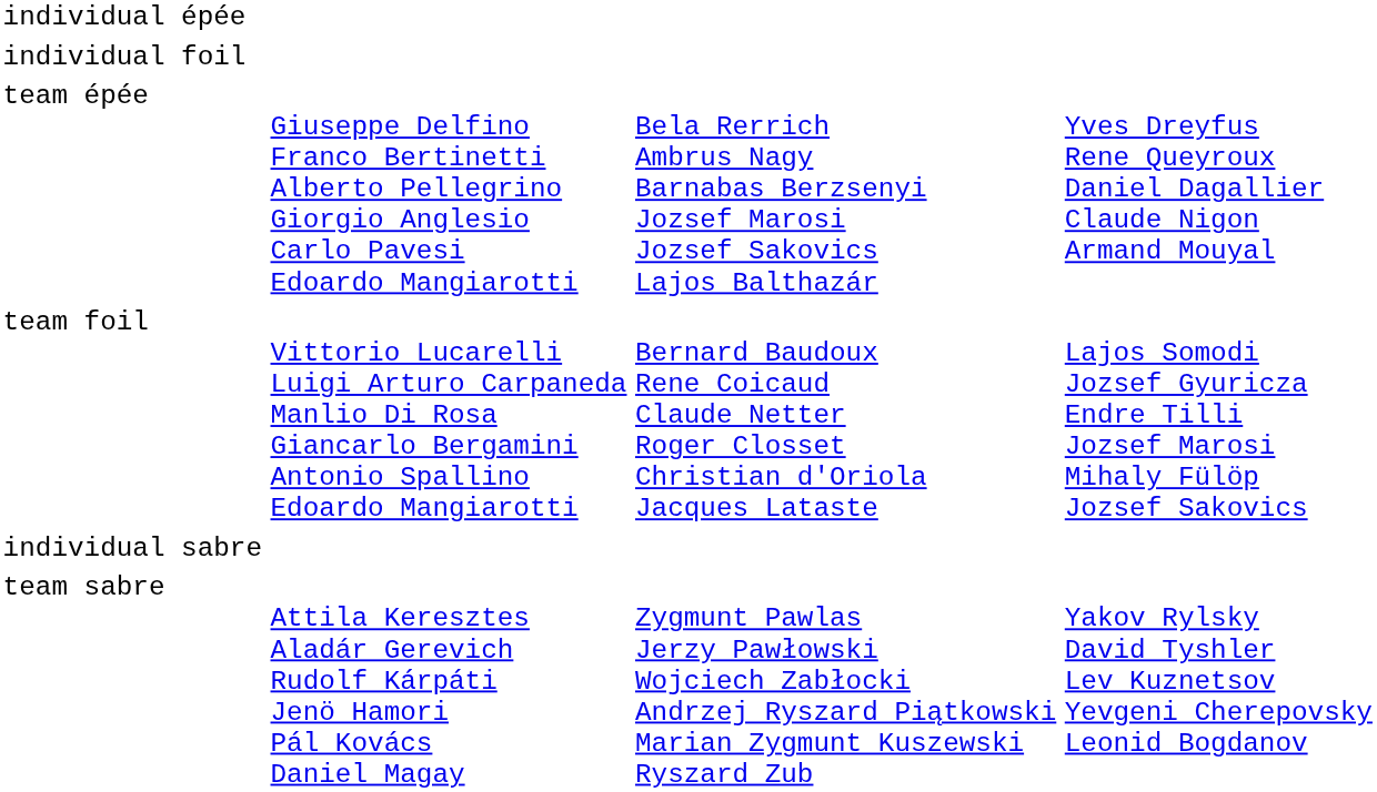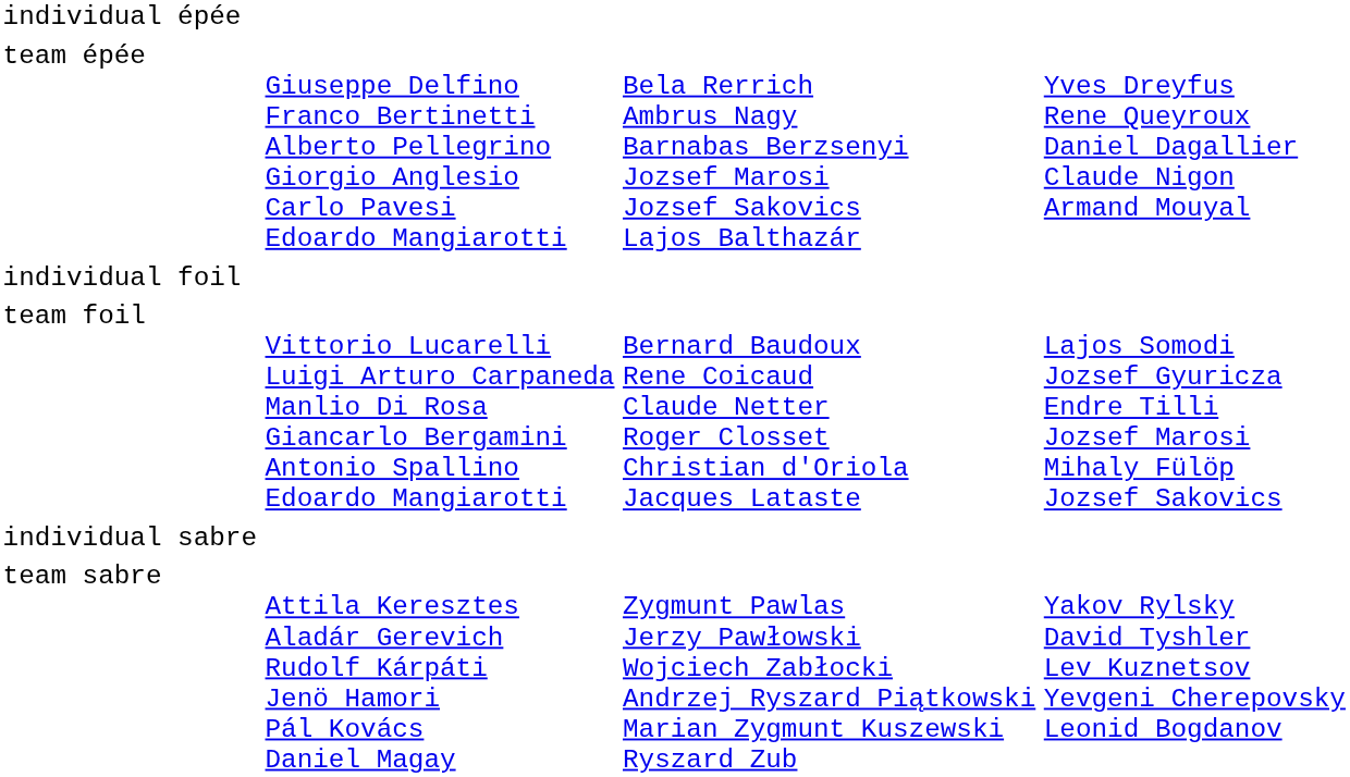rows swapped: team épée <-> individual foil
